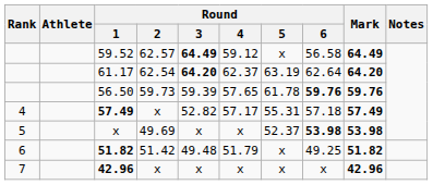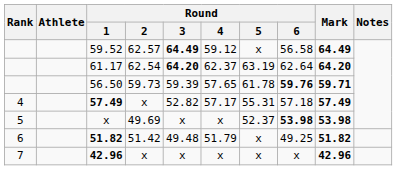56.50 | Mark: 59.76 -> 59.71
